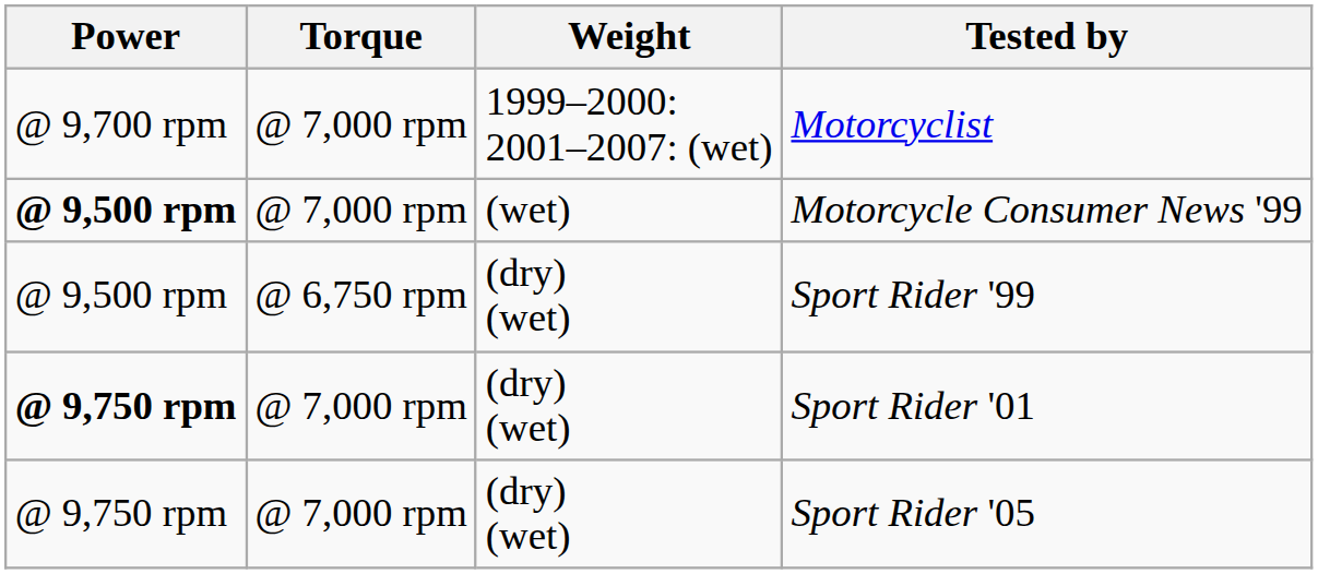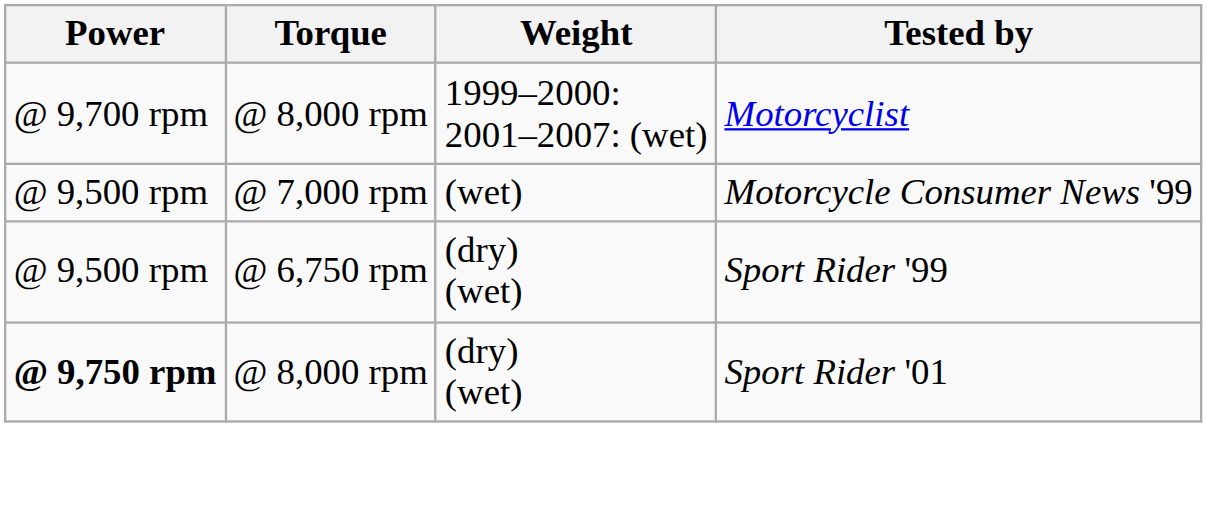Motorcyclist | Torque: @ 7,000 rpm -> @ 8,000 rpm
Motorcycle Consumer News '99 | Power: bold -> normal
Sport Rider '01 | Torque: @ 7,000 rpm -> @ 8,000 rpm
- row: @ 9,750 rpm | @ 7,000 rpm | (dry) (wet) | Sport Rider '05
